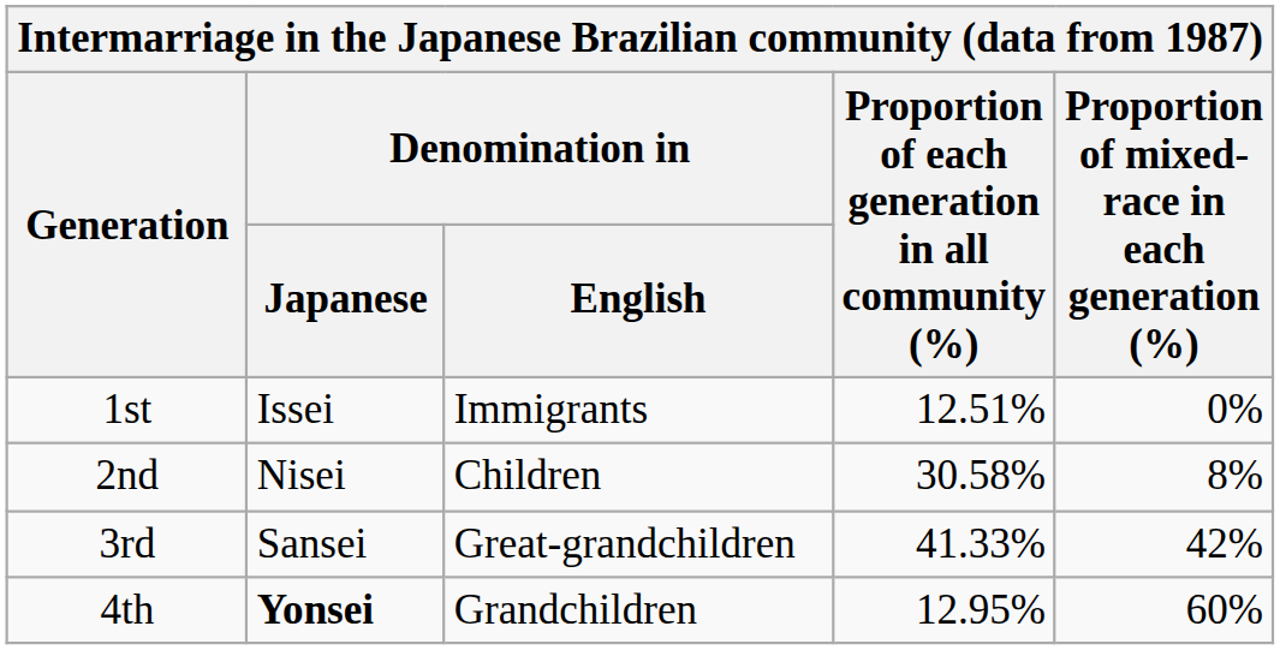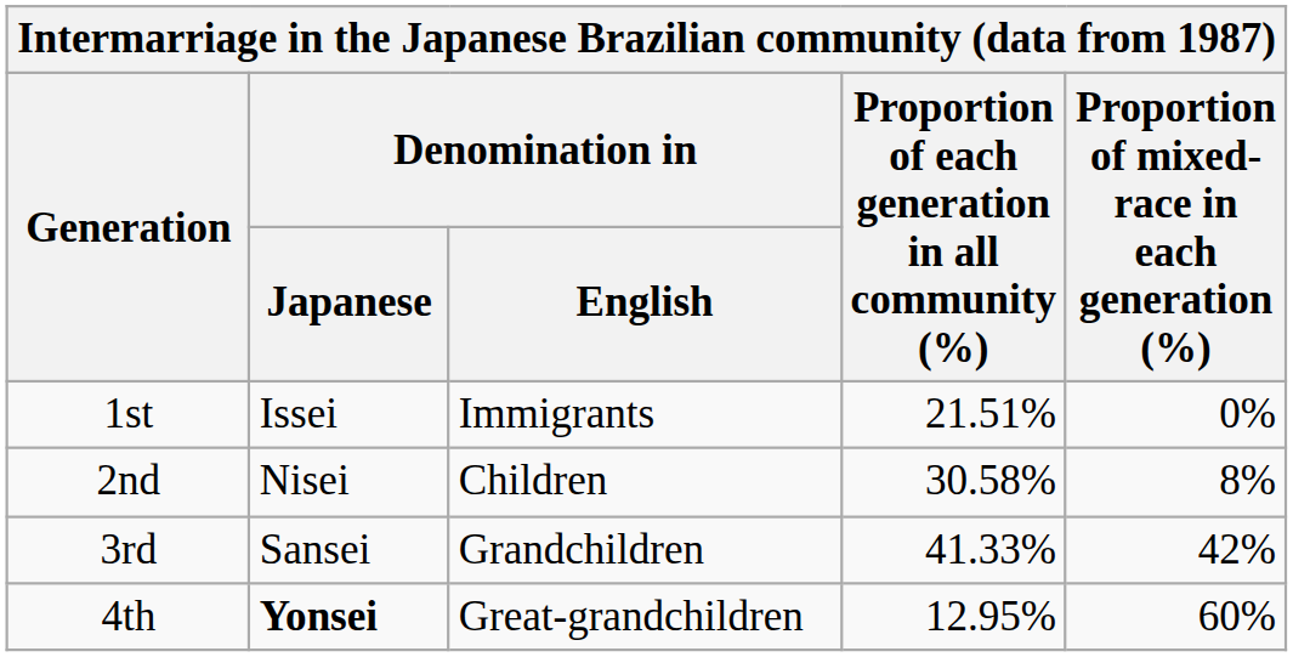1st | Proportion of each generation in all community (%): 12.51% -> 21.51%
3rd | Denomination in / English: Great-grandchildren -> Grandchildren
4th | Denomination in / English: Grandchildren -> Great-grandchildren
